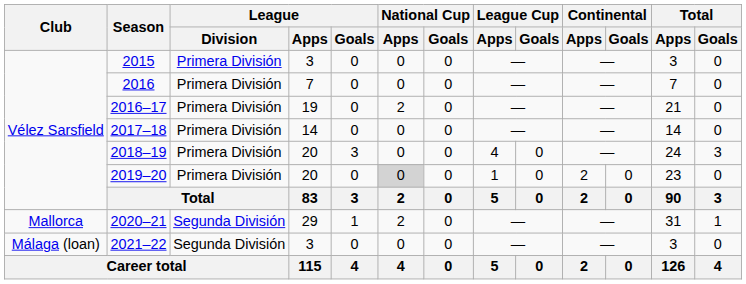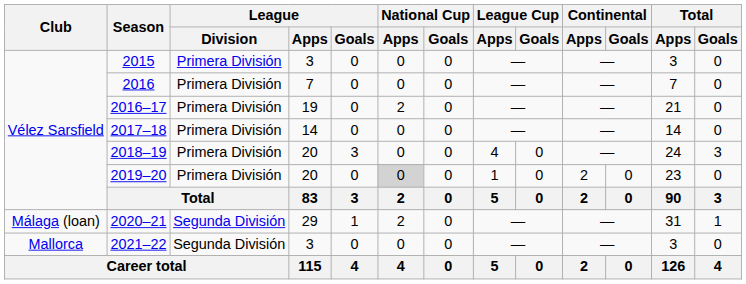2020–21 | Club: Mallorca -> Málaga (loan)
2021–22 | Club: Málaga (loan) -> Mallorca
